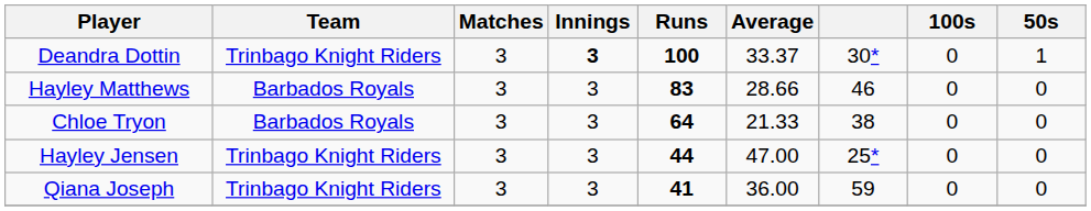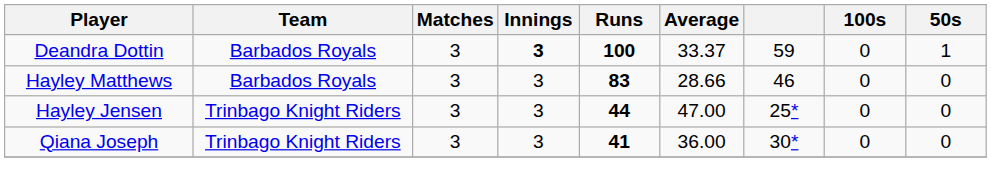Deandra Dottin | Team: Trinbago Knight Riders -> Barbados Royals
Deandra Dottin | column 7: 30* -> 59
- row: Chloe Tryon | Barbados Royals | 3 | 3 | 64 | 21.33 | 38 | 0 | 0
Qiana Joseph | column 7: 59 -> 30*
